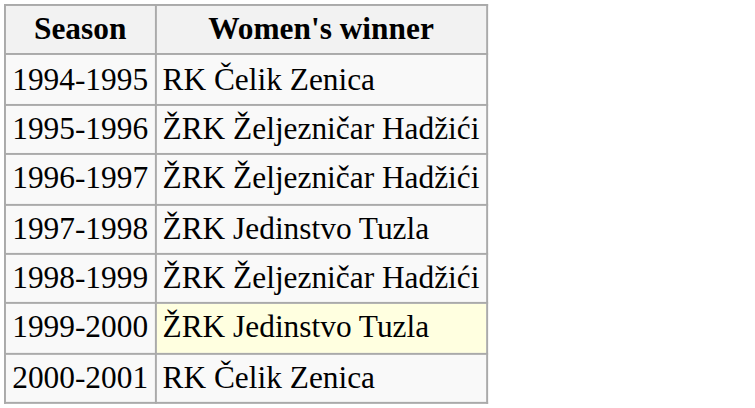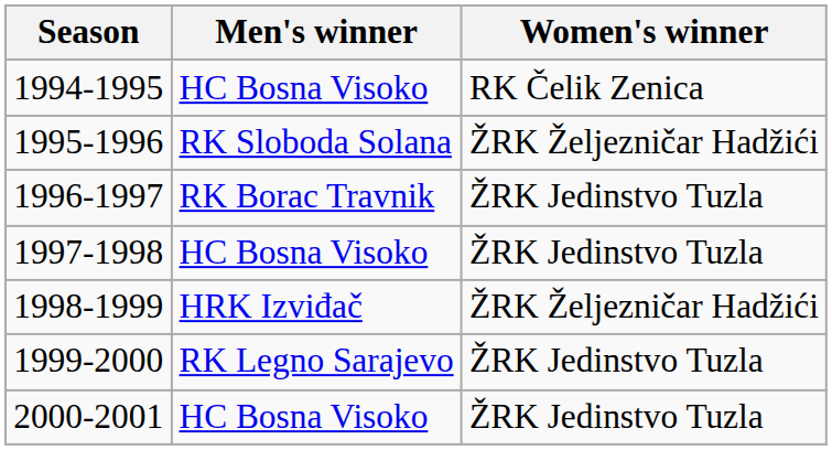+ column: Men's winner | HC Bosna Visoko | RK Sloboda Solana | RK Borac Travnik | HC Bosna Visoko | HRK Izviđač | RK Legno Sarajevo | HC Bosna Visoko
1996-1997 | Women's winner: ŽRK Željezničar Hadžići -> ŽRK Jedinstvo Tuzla
1999-2000 | Women's winner: lightyellow background -> no background
2000-2001 | Women's winner: RK Čelik Zenica -> ŽRK Jedinstvo Tuzla
